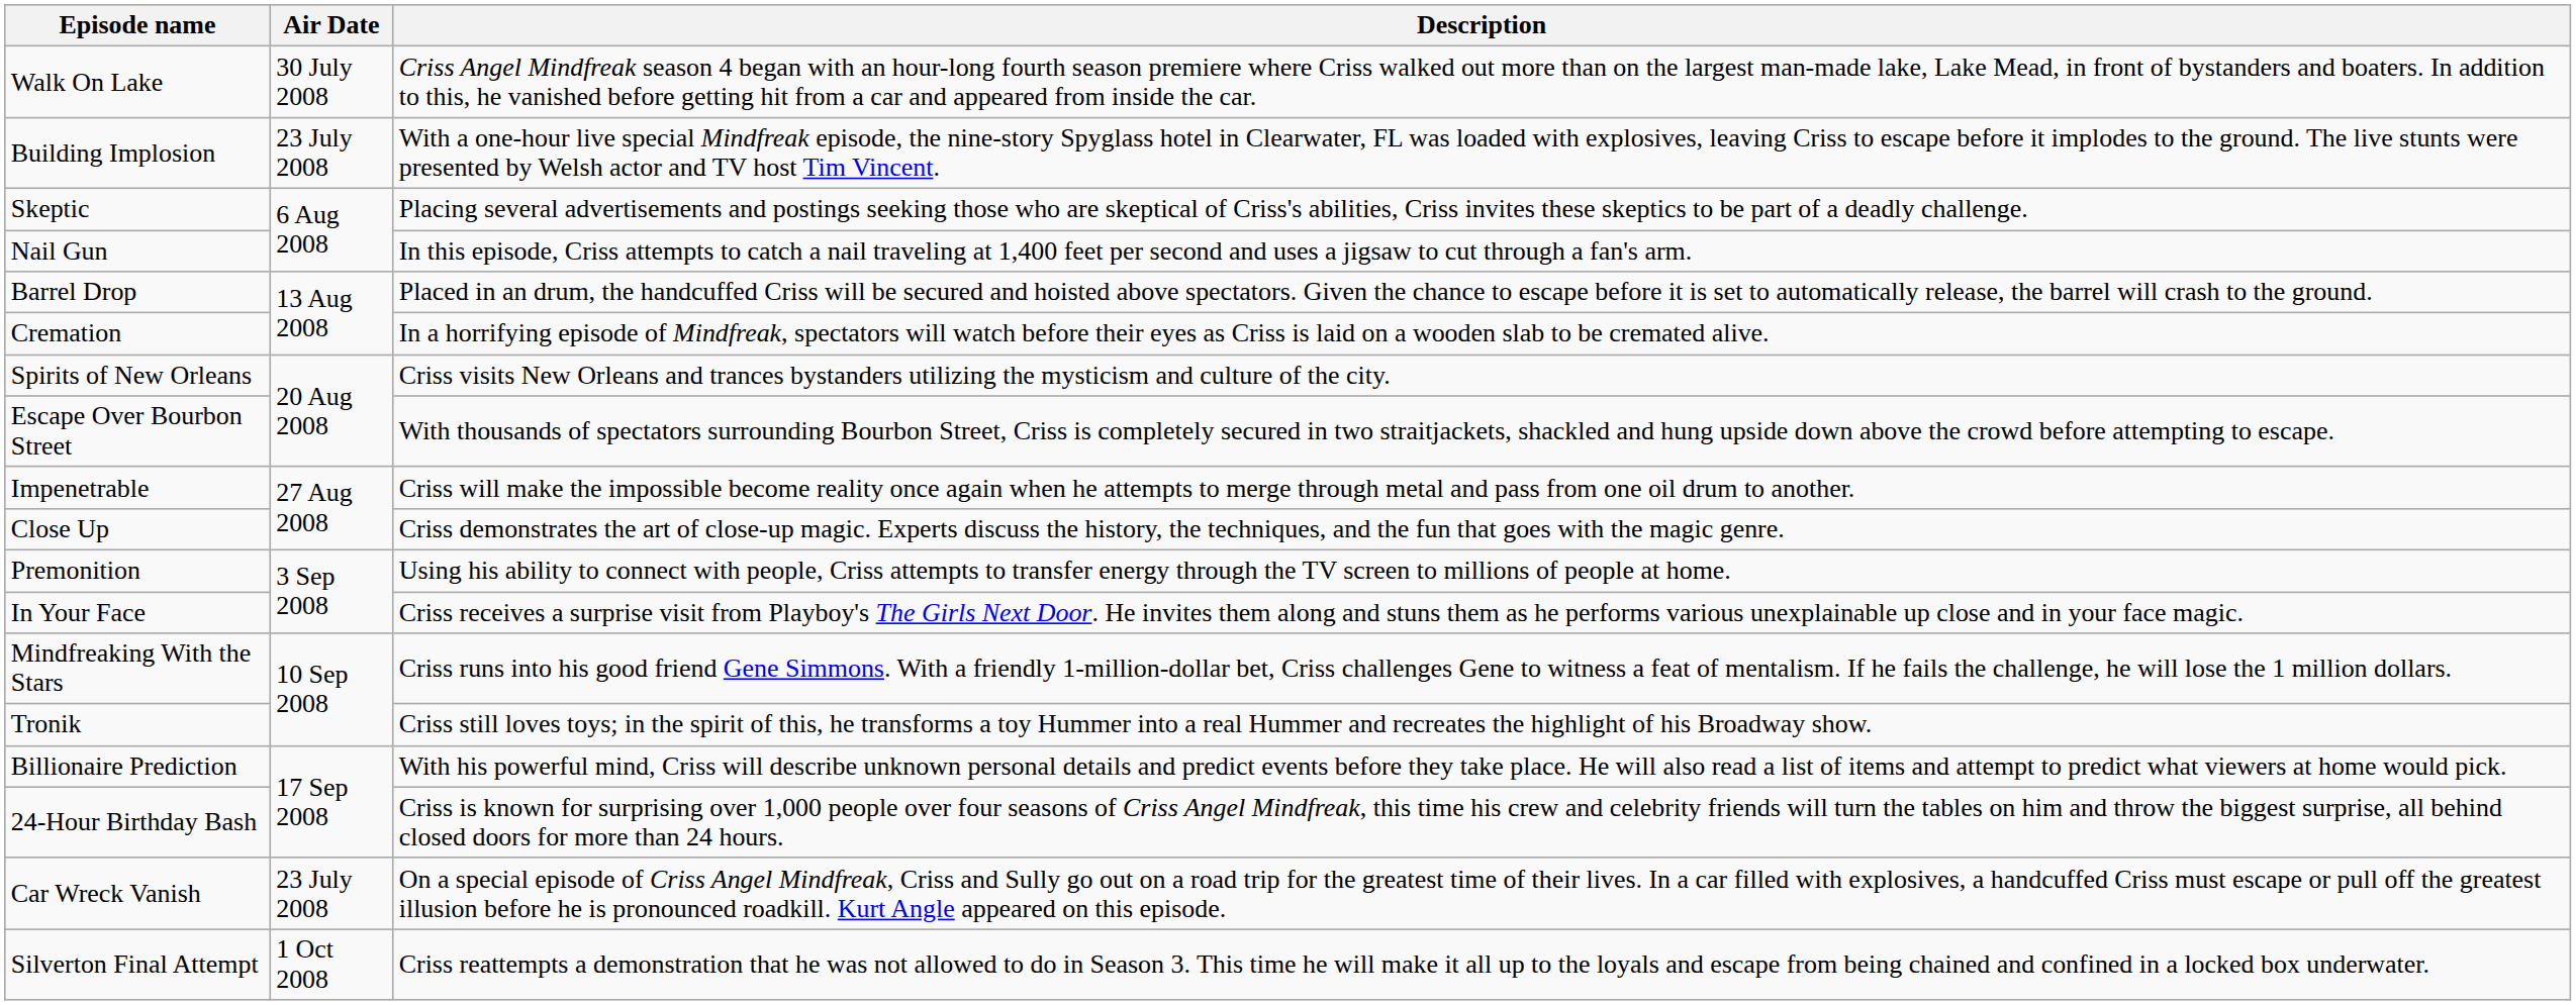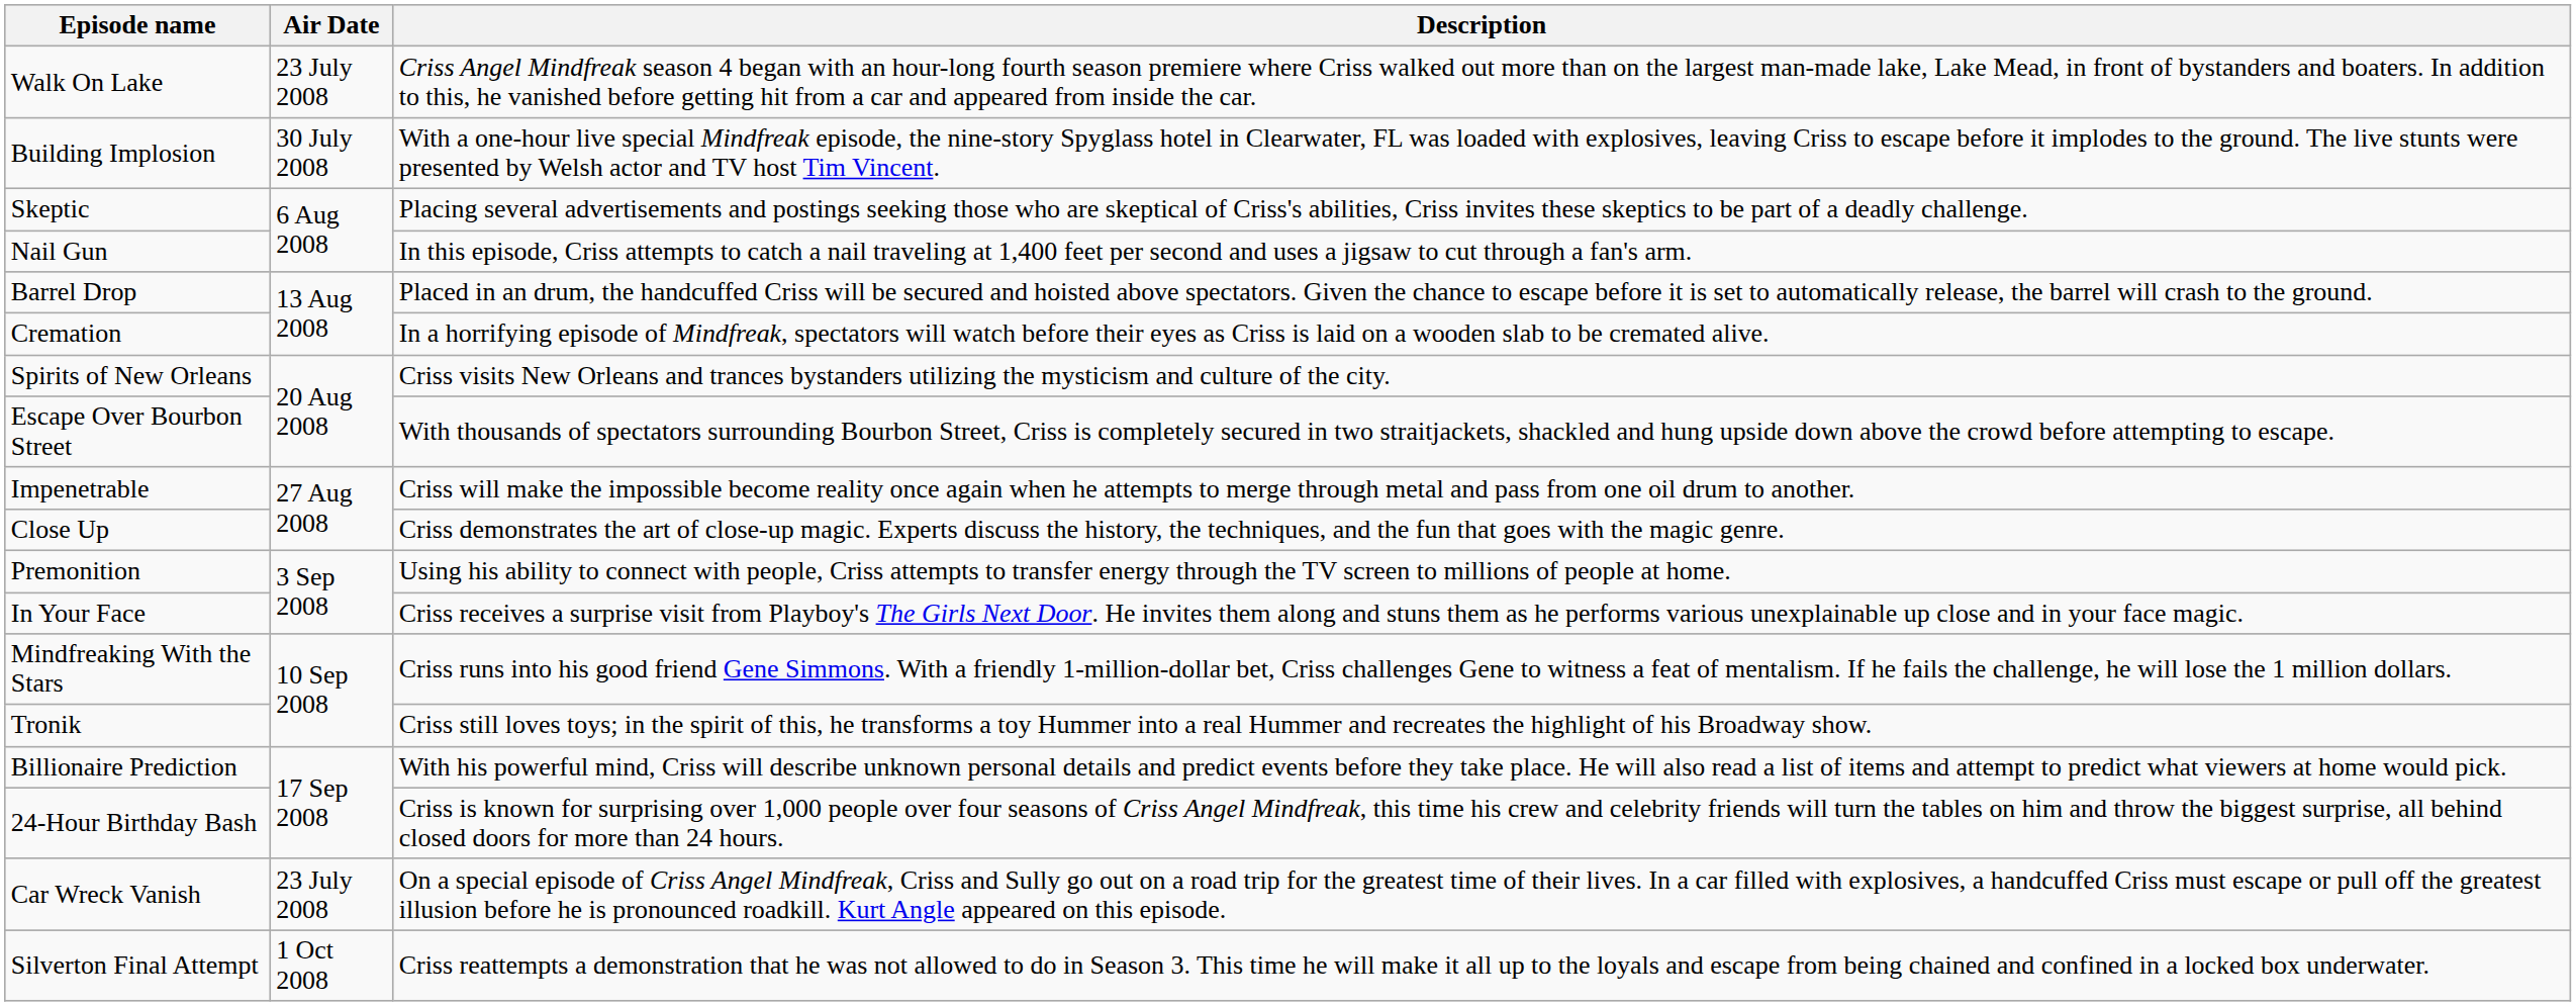Walk On Lake | Air Date: 30 July 2008 -> 23 July 2008
Building Implosion | Air Date: 23 July 2008 -> 30 July 2008
